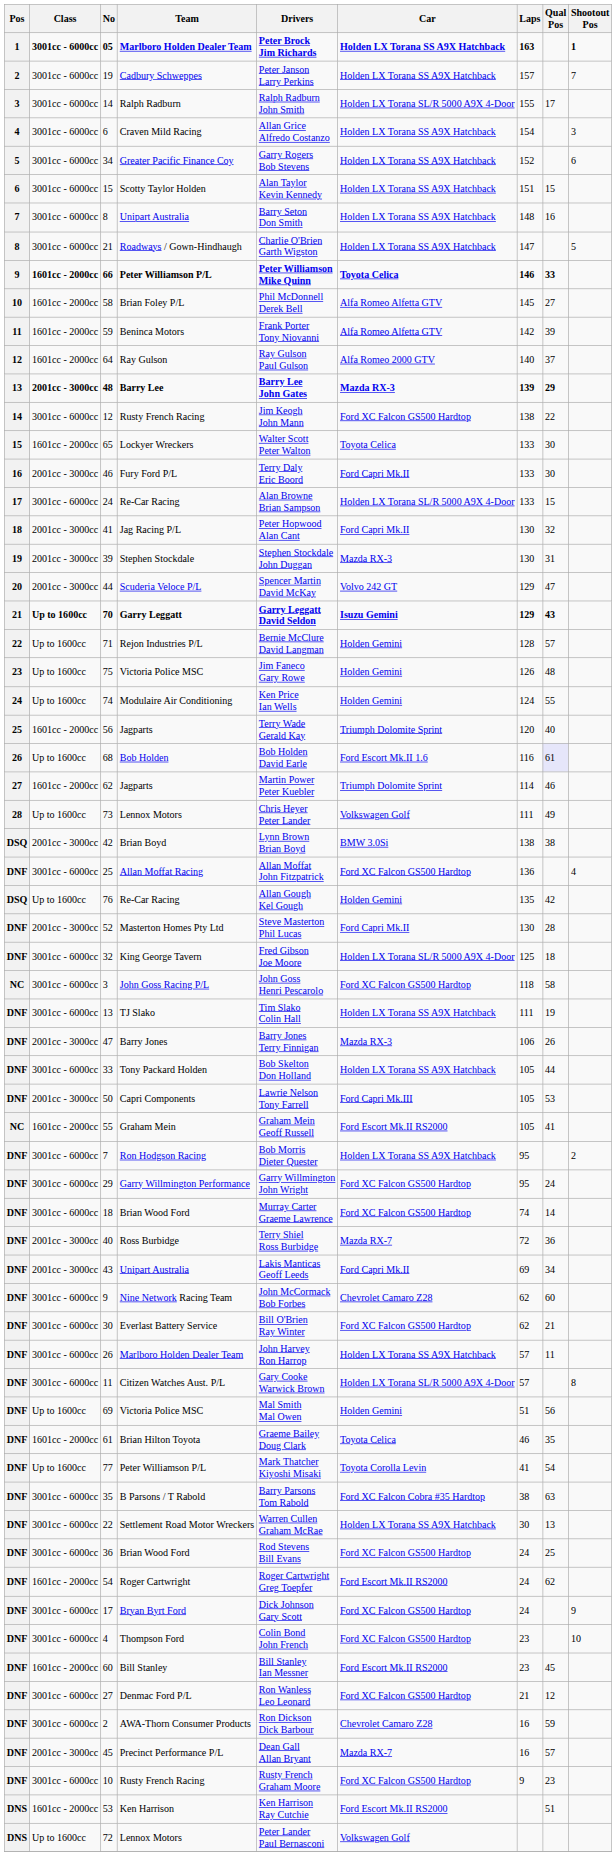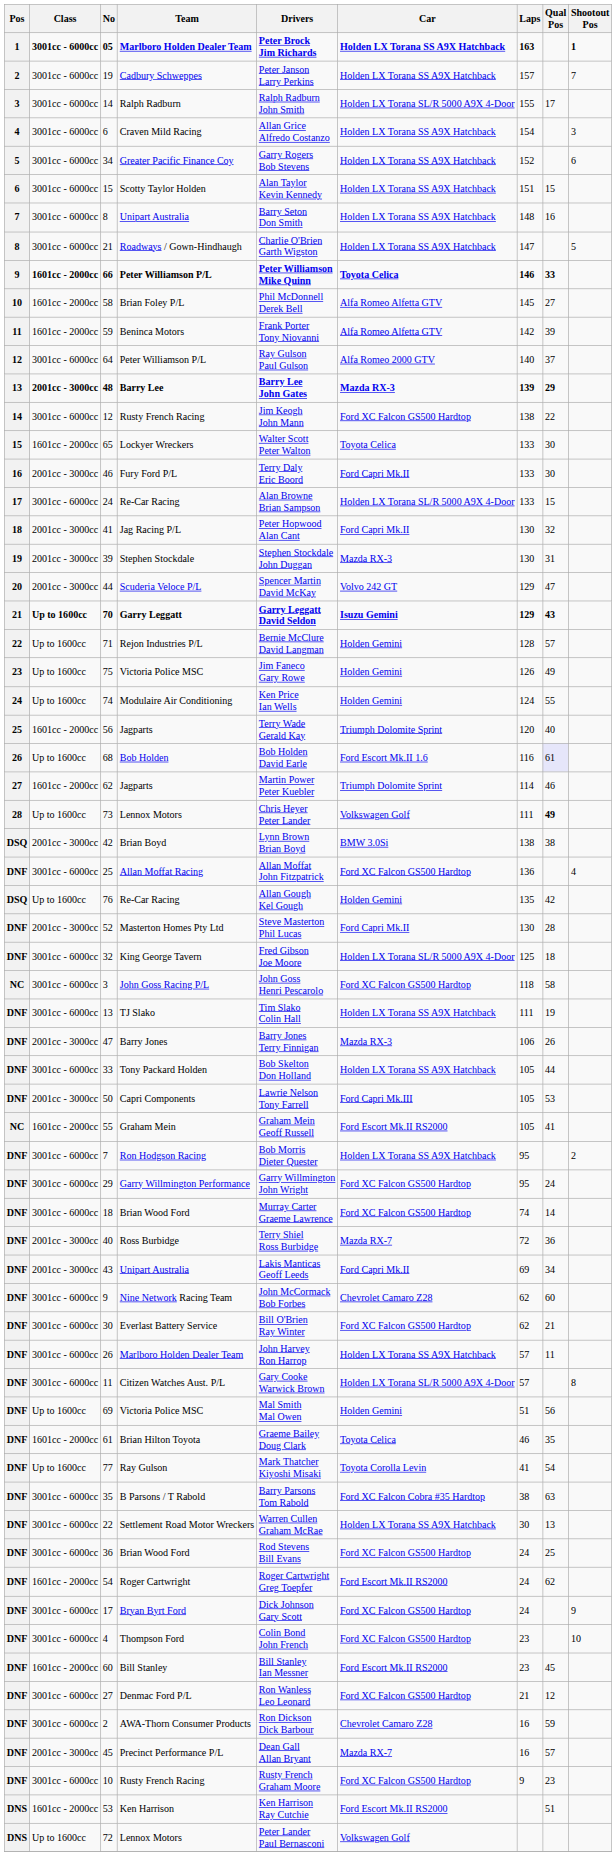64 | Class: 1601cc - 2000cc -> 3001cc - 6000cc
64 | Team: Ray Gulson -> Peter Williamson P/L
75 | Qual Pos: 48 -> 49
73 | Qual Pos: normal -> bold
77 | Team: Peter Williamson P/L -> Ray Gulson
